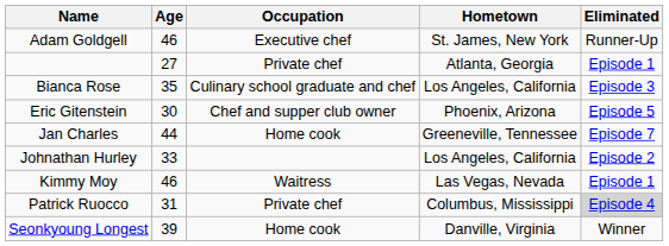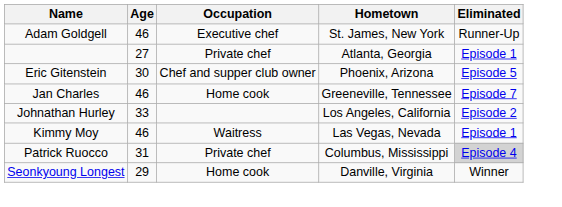- row: Bianca Rose | 35 | Culinary school graduate and chef | Los Angeles, California | Episode 3
Jan Charles | Age: 44 -> 46
Seonkyoung Longest | Age: 39 -> 29
